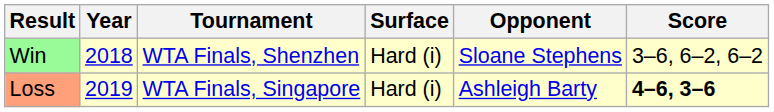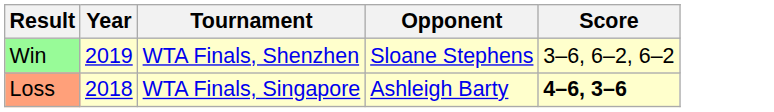- column: Surface | Hard (i) | Hard (i)
Win | Year: 2018 -> 2019
Loss | Year: 2019 -> 2018
